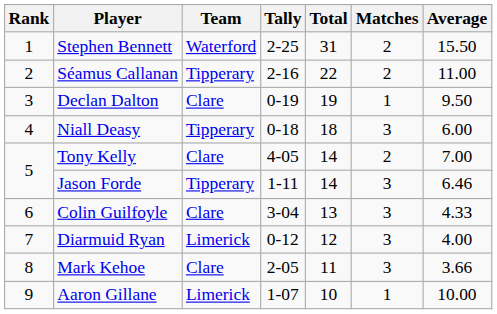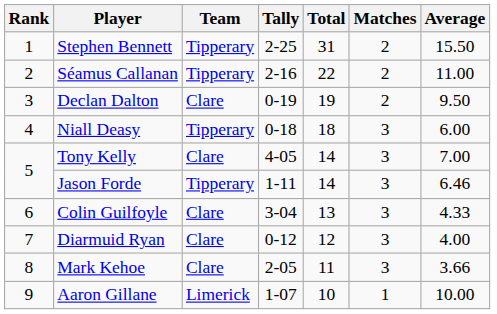Stephen Bennett | Team: Waterford -> Tipperary
Declan Dalton | Matches: 1 -> 2
Tony Kelly | Matches: 2 -> 3
Diarmuid Ryan | Team: Limerick -> Clare
